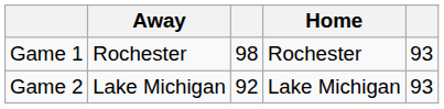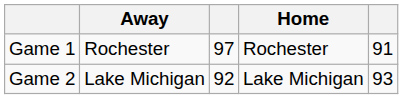Game 1 | column 3: 98 -> 97
Game 1 | column 5: 93 -> 91
